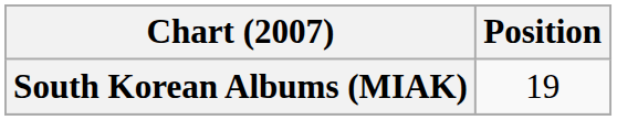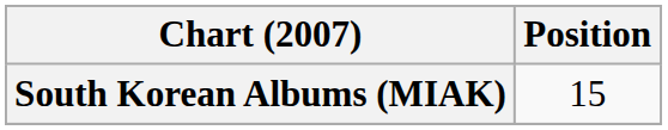South Korean Albums (MIAK) | Position: 19 -> 15
